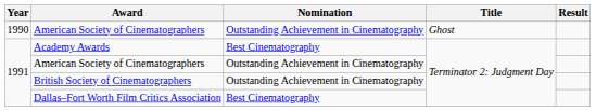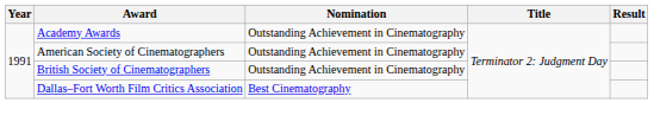- row: 1990 | American Society of Cinematographers | Outstanding Achievement in Cinematography | Ghost
Academy Awards | Nomination: Best Cinematography -> Outstanding Achievement in Cinematography
